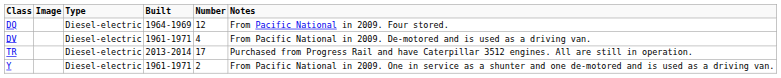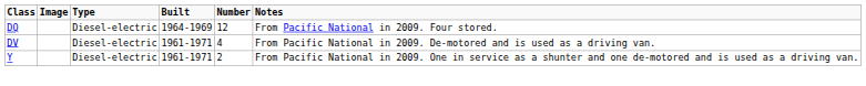- row: TR | Diesel-electric | 2013-2014 | 17 | Purchased from Progress Rail and have Caterpillar 3512 engines. All are still in operation.
